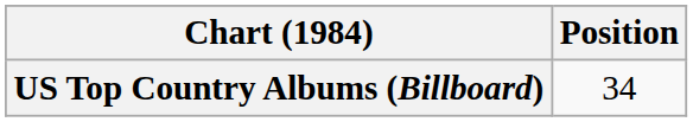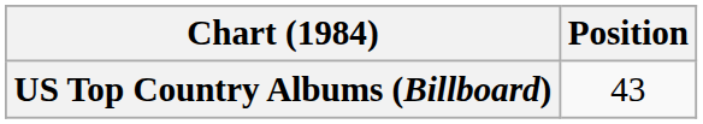US Top Country Albums (Billboard) | Position: 34 -> 43
